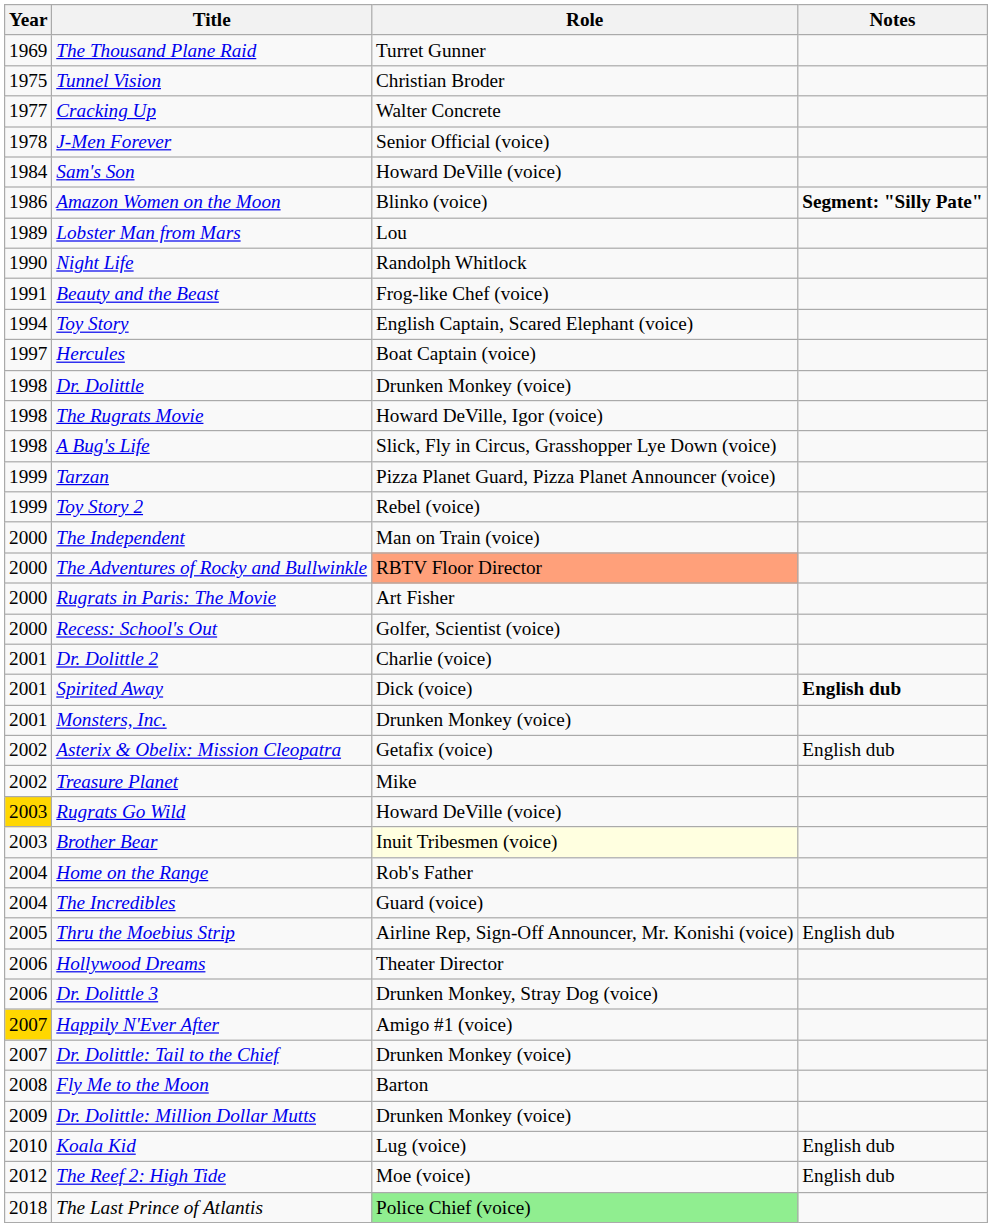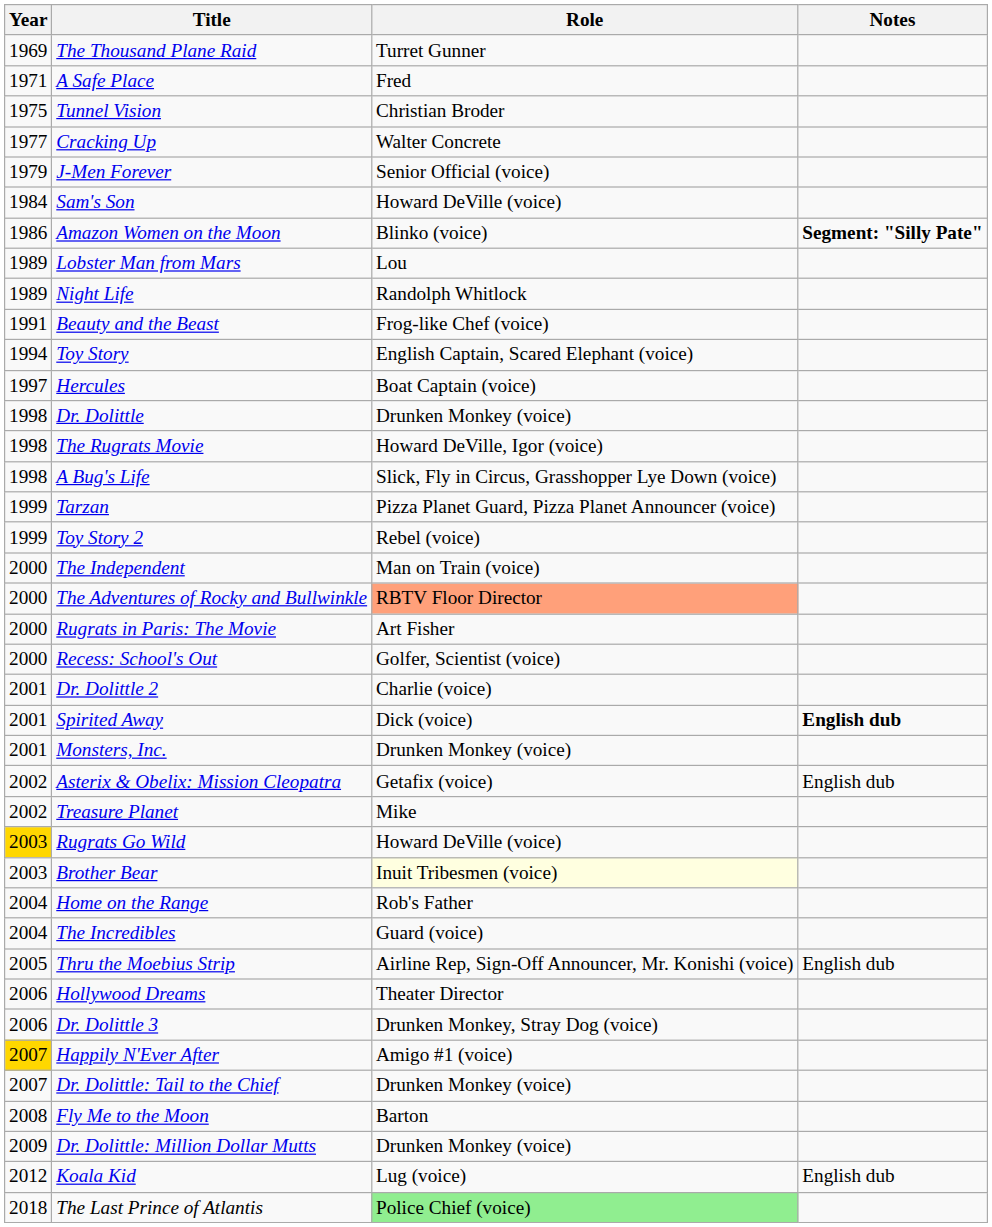+ row: 1971 | A Safe Place | Fred
J-Men Forever | Year: 1978 -> 1979
Night Life | Year: 1990 -> 1989
Koala Kid | Year: 2010 -> 2012
- row: 2012 | The Reef 2: High Tide | Moe (voice) | English dub
